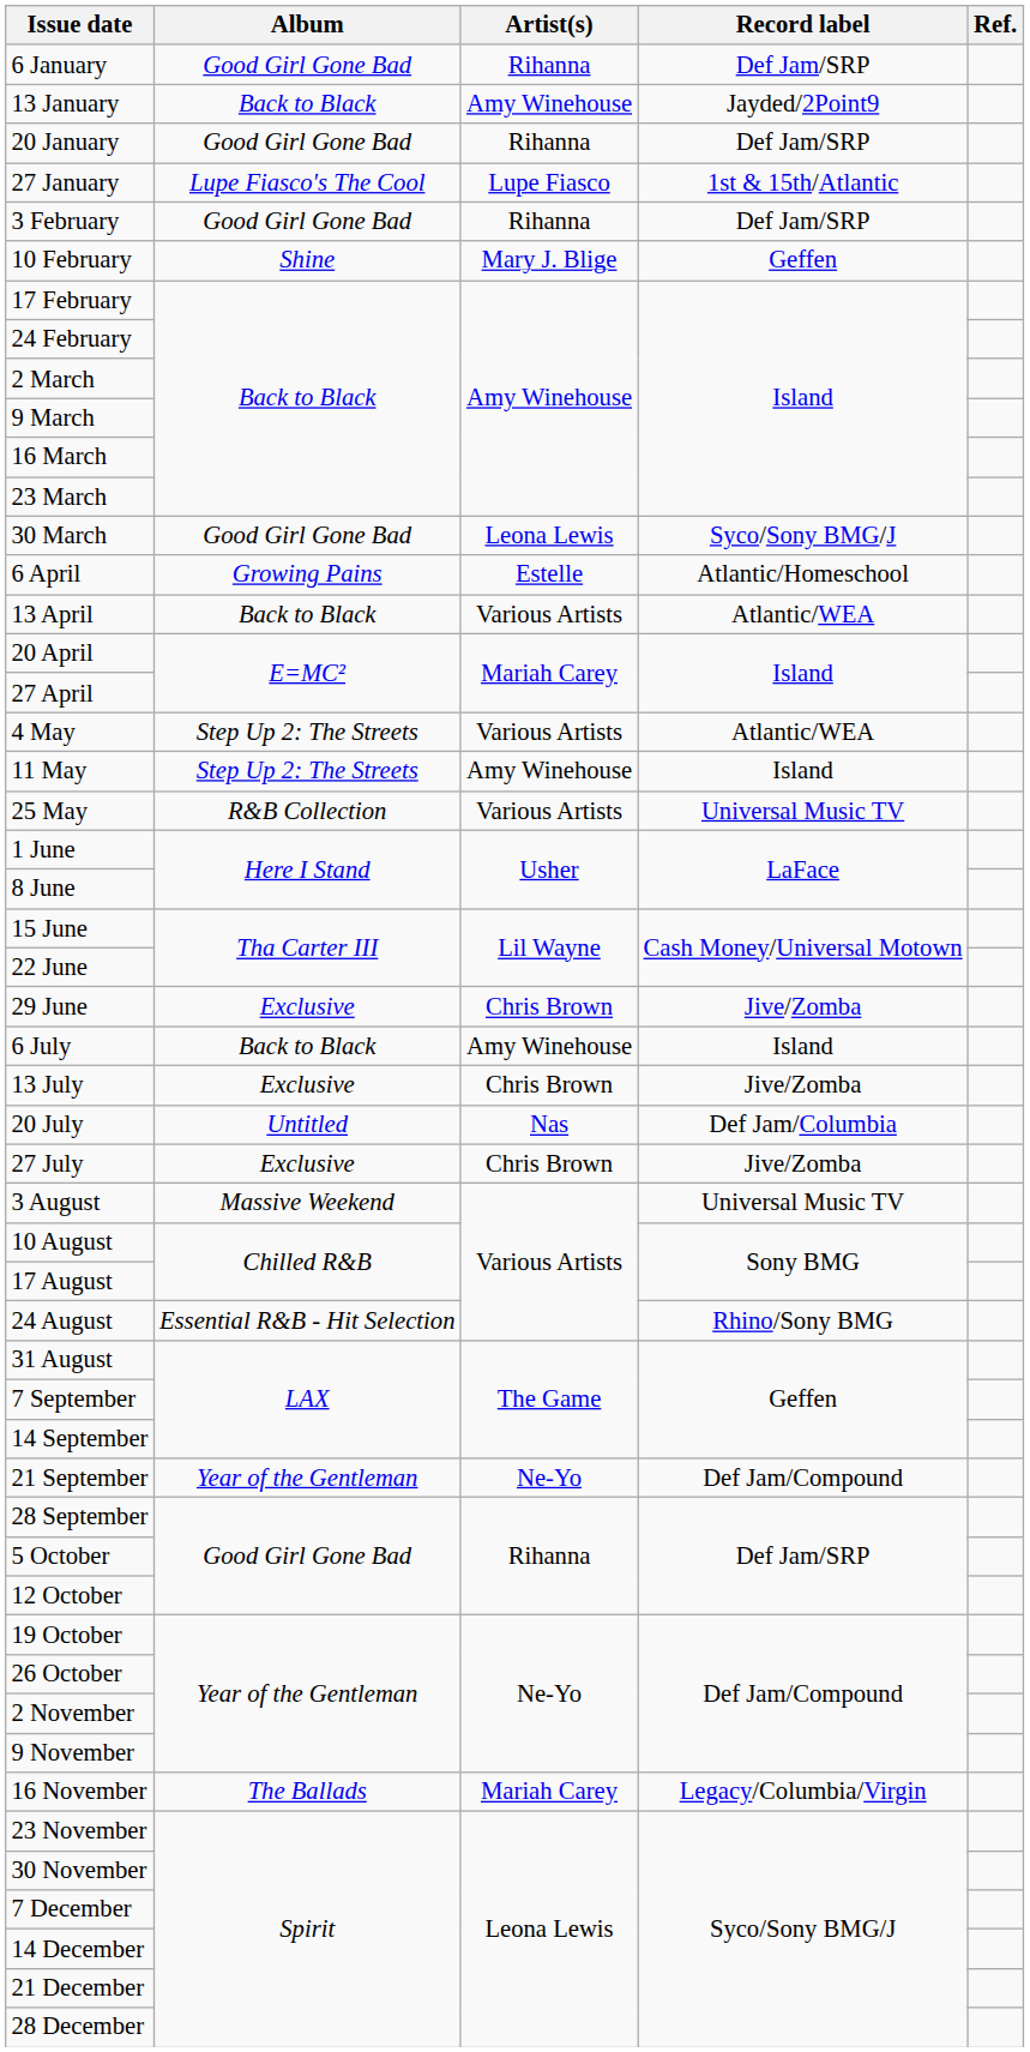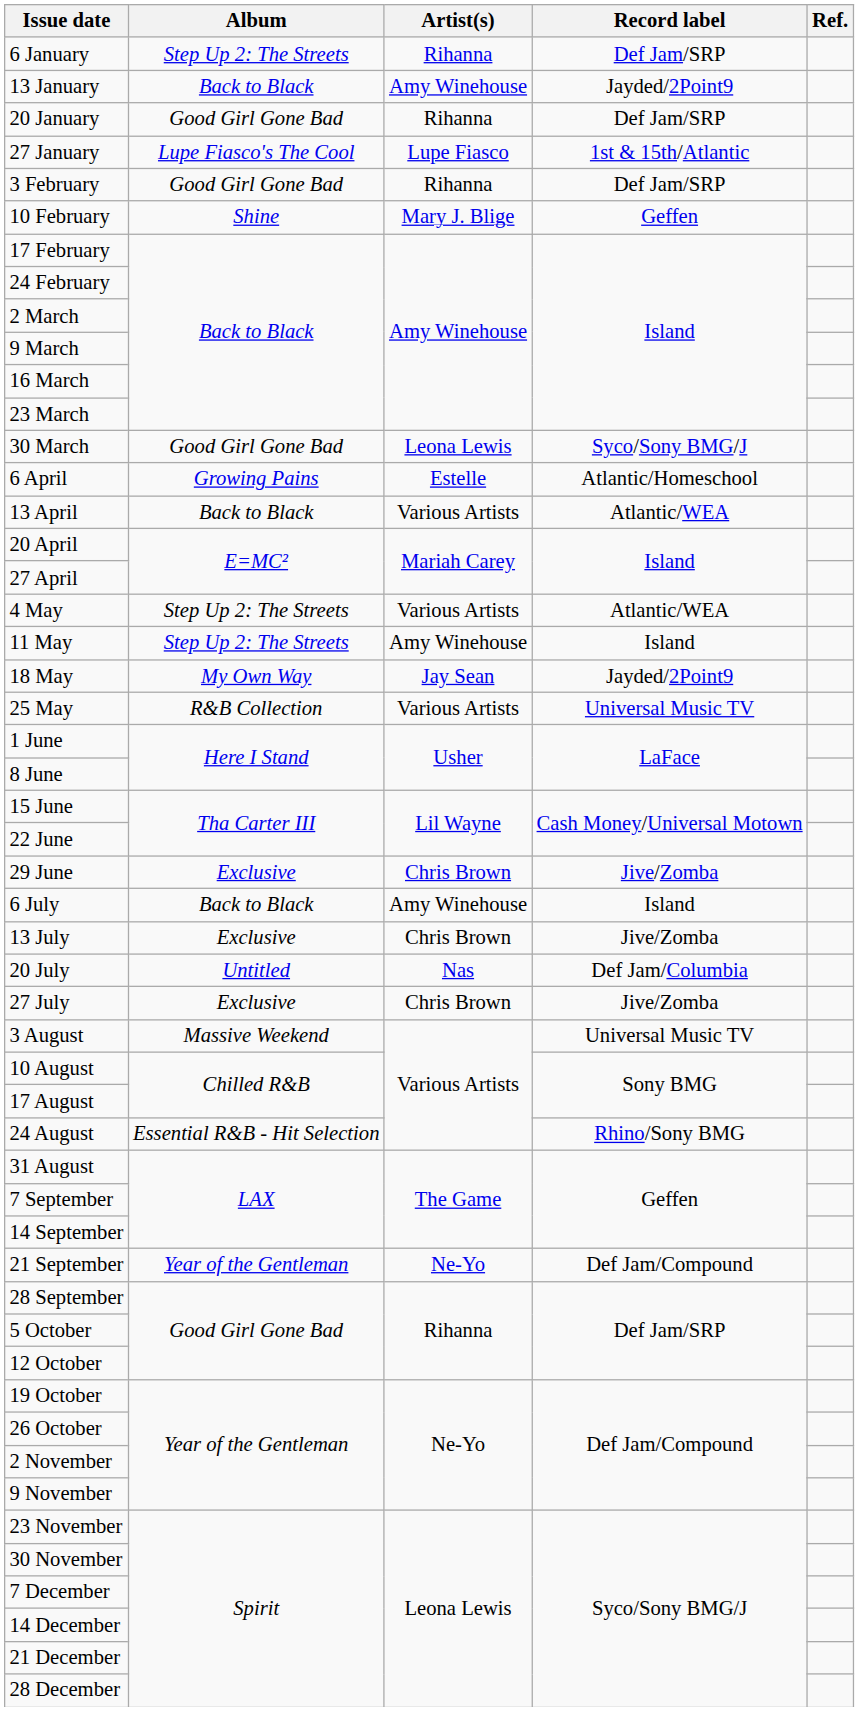6 January | Album: Good Girl Gone Bad -> Step Up 2: The Streets
+ row: 18 May | My Own Way | Jay Sean | Jayded/2Point9
- row: 16 November | The Ballads | Mariah Carey | Legacy/Columbia/Virgin
